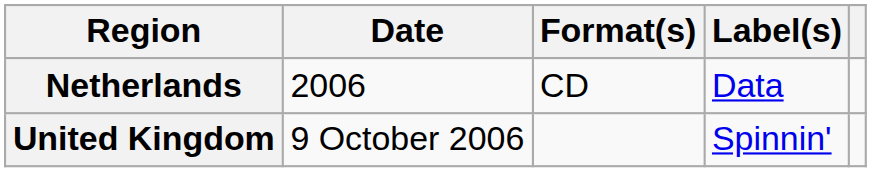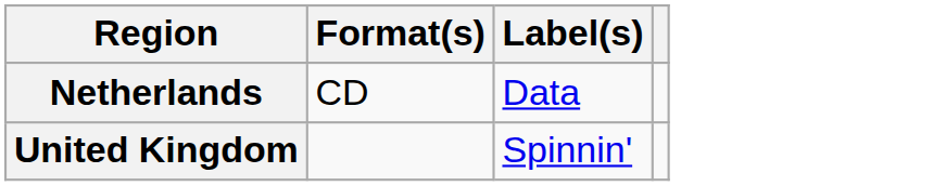- column: Date | 2006 | 9 October 2006
